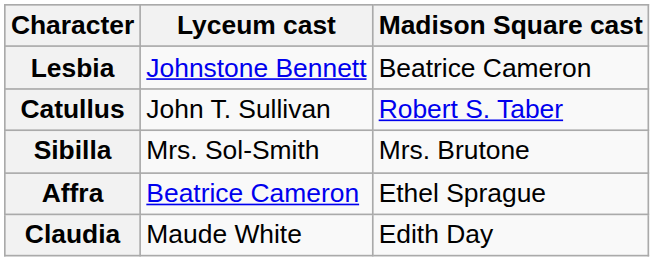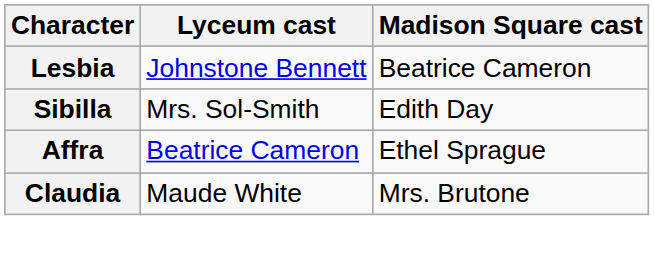- row: Catullus | John T. Sullivan | Robert S. Taber
Sibilla | Madison Square cast: Mrs. Brutone -> Edith Day
Claudia | Madison Square cast: Edith Day -> Mrs. Brutone
